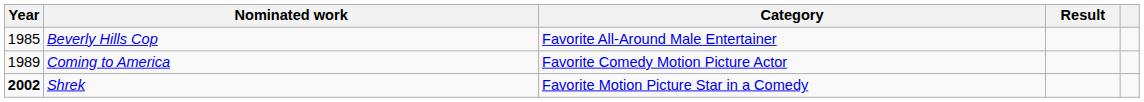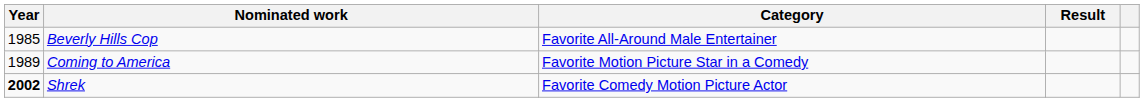Coming to America | Category: Favorite Comedy Motion Picture Actor -> Favorite Motion Picture Star in a Comedy
Shrek | Category: Favorite Motion Picture Star in a Comedy -> Favorite Comedy Motion Picture Actor
